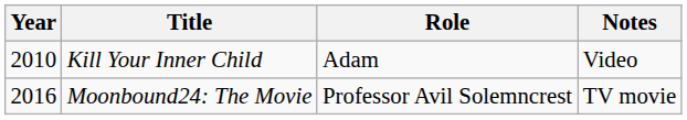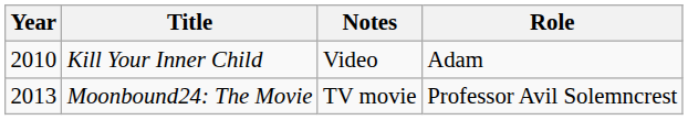columns swapped: Role <-> Notes
Moonbound24: The Movie | Year: 2016 -> 2013
